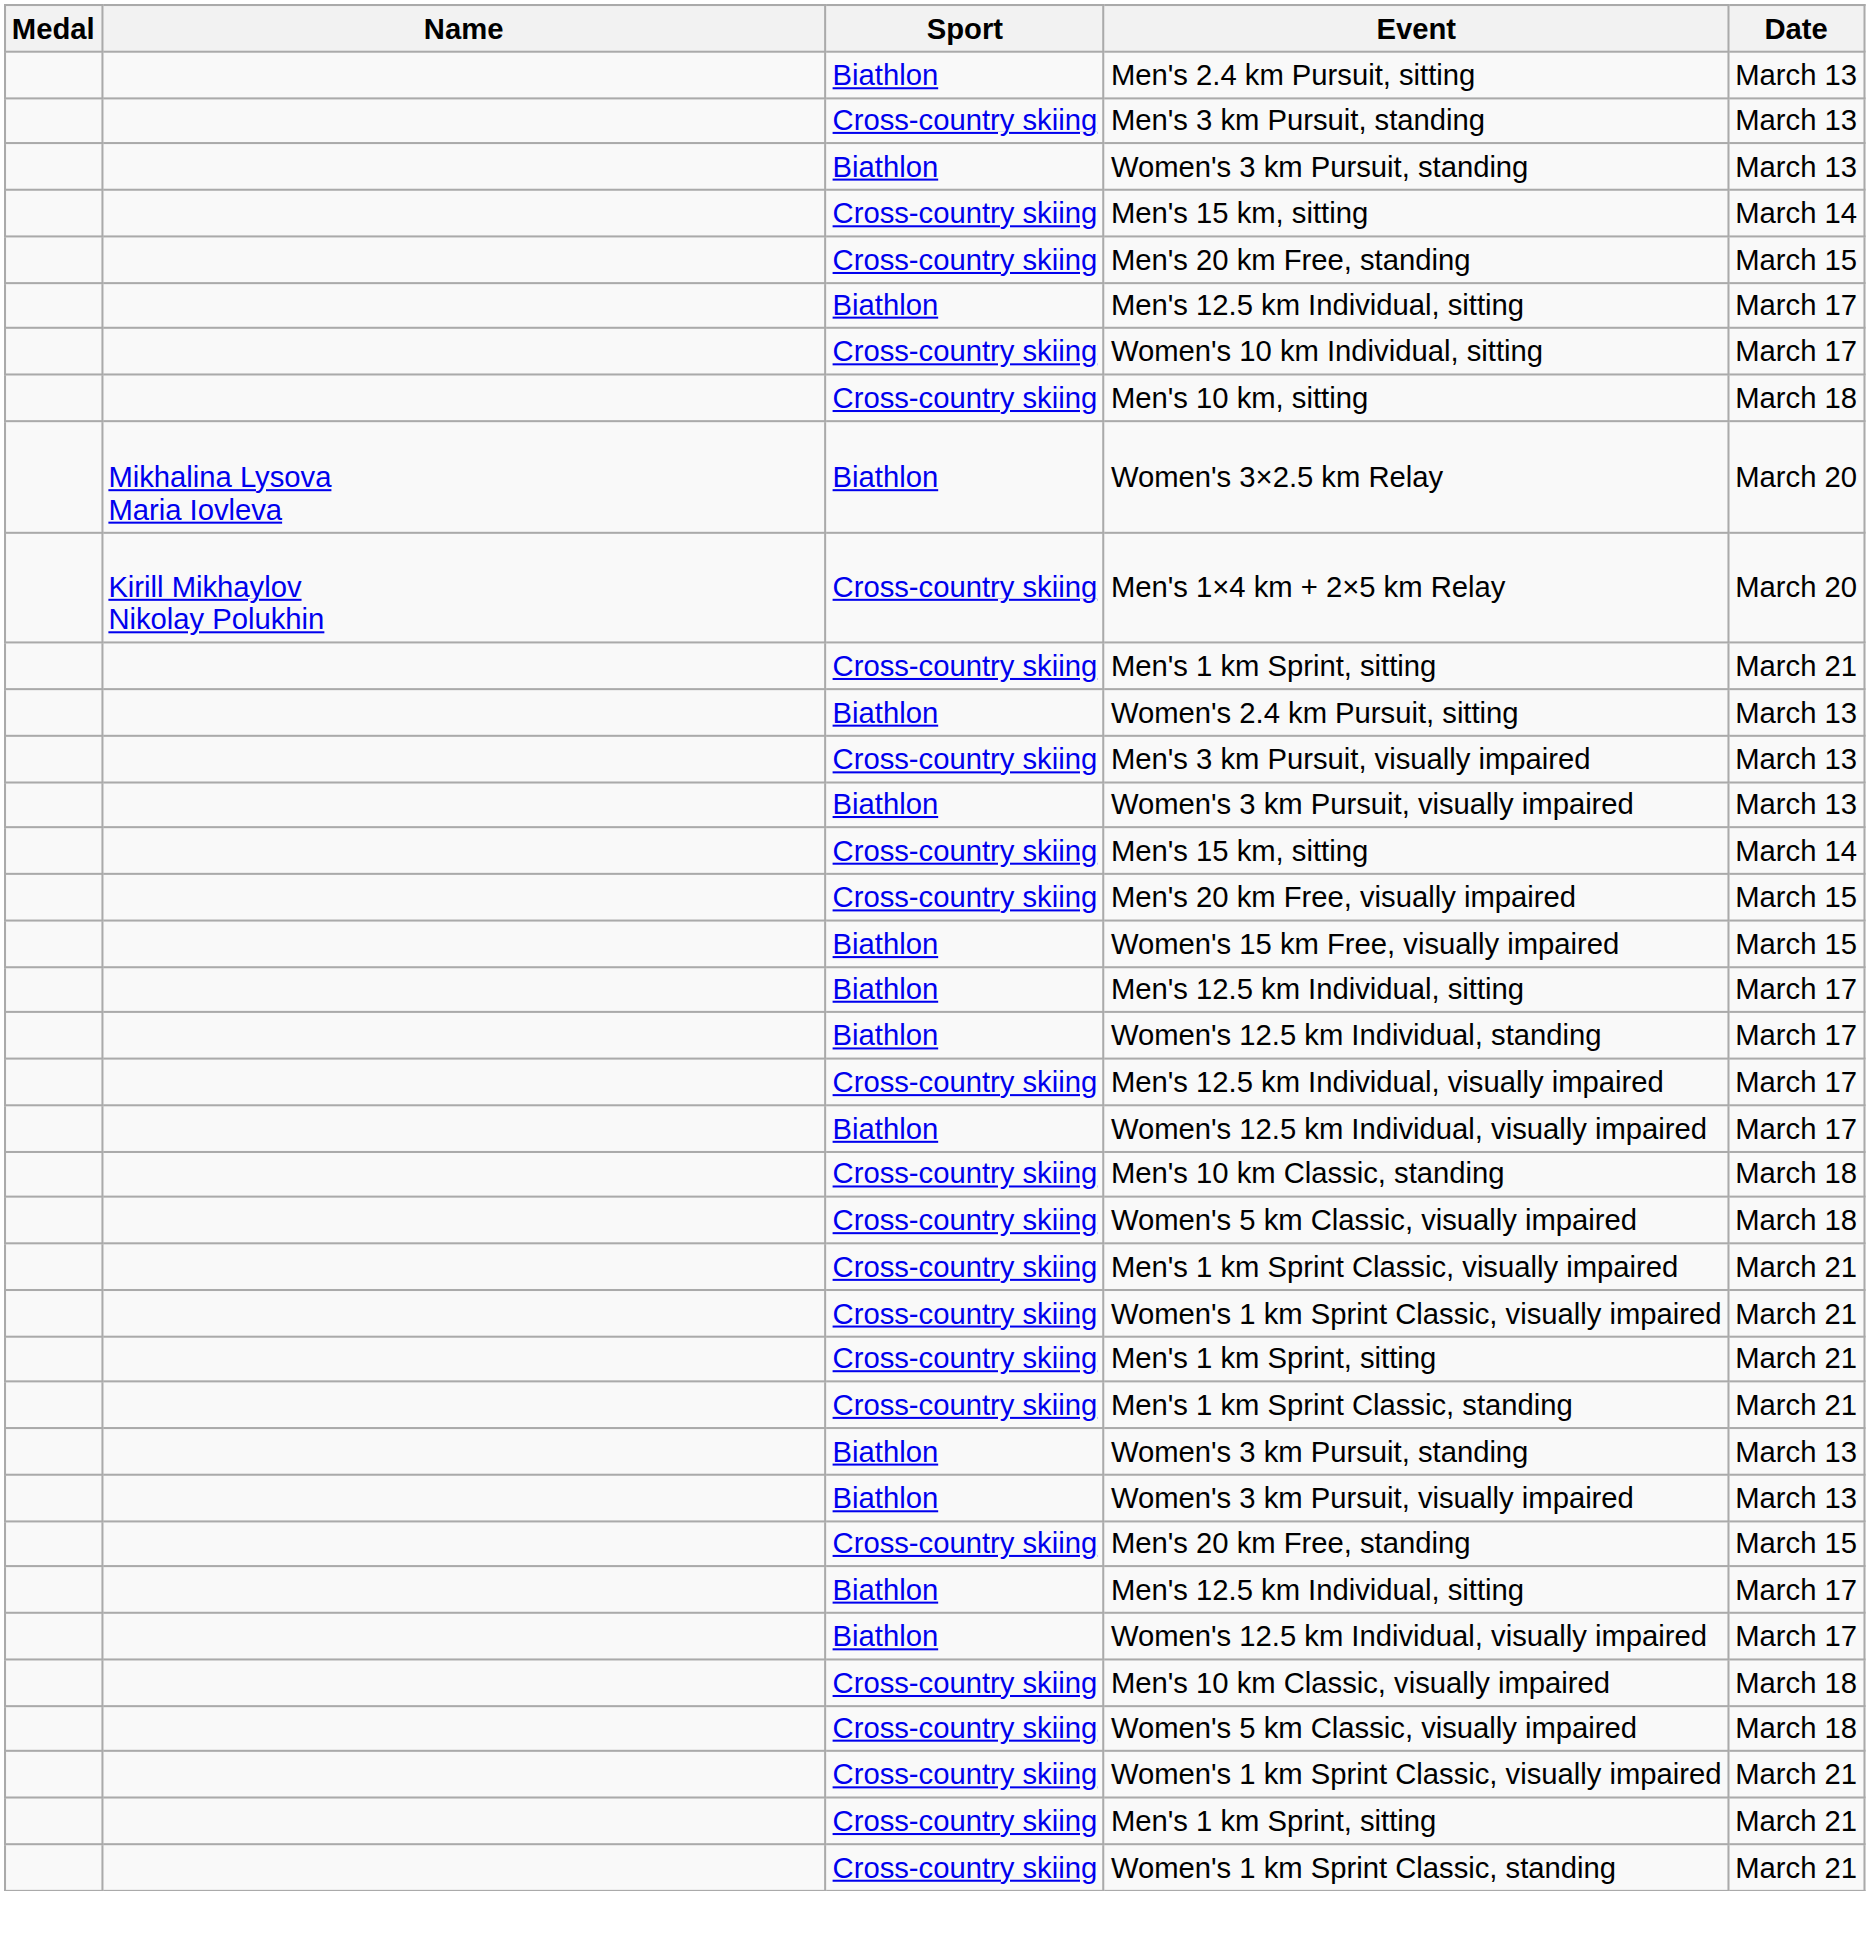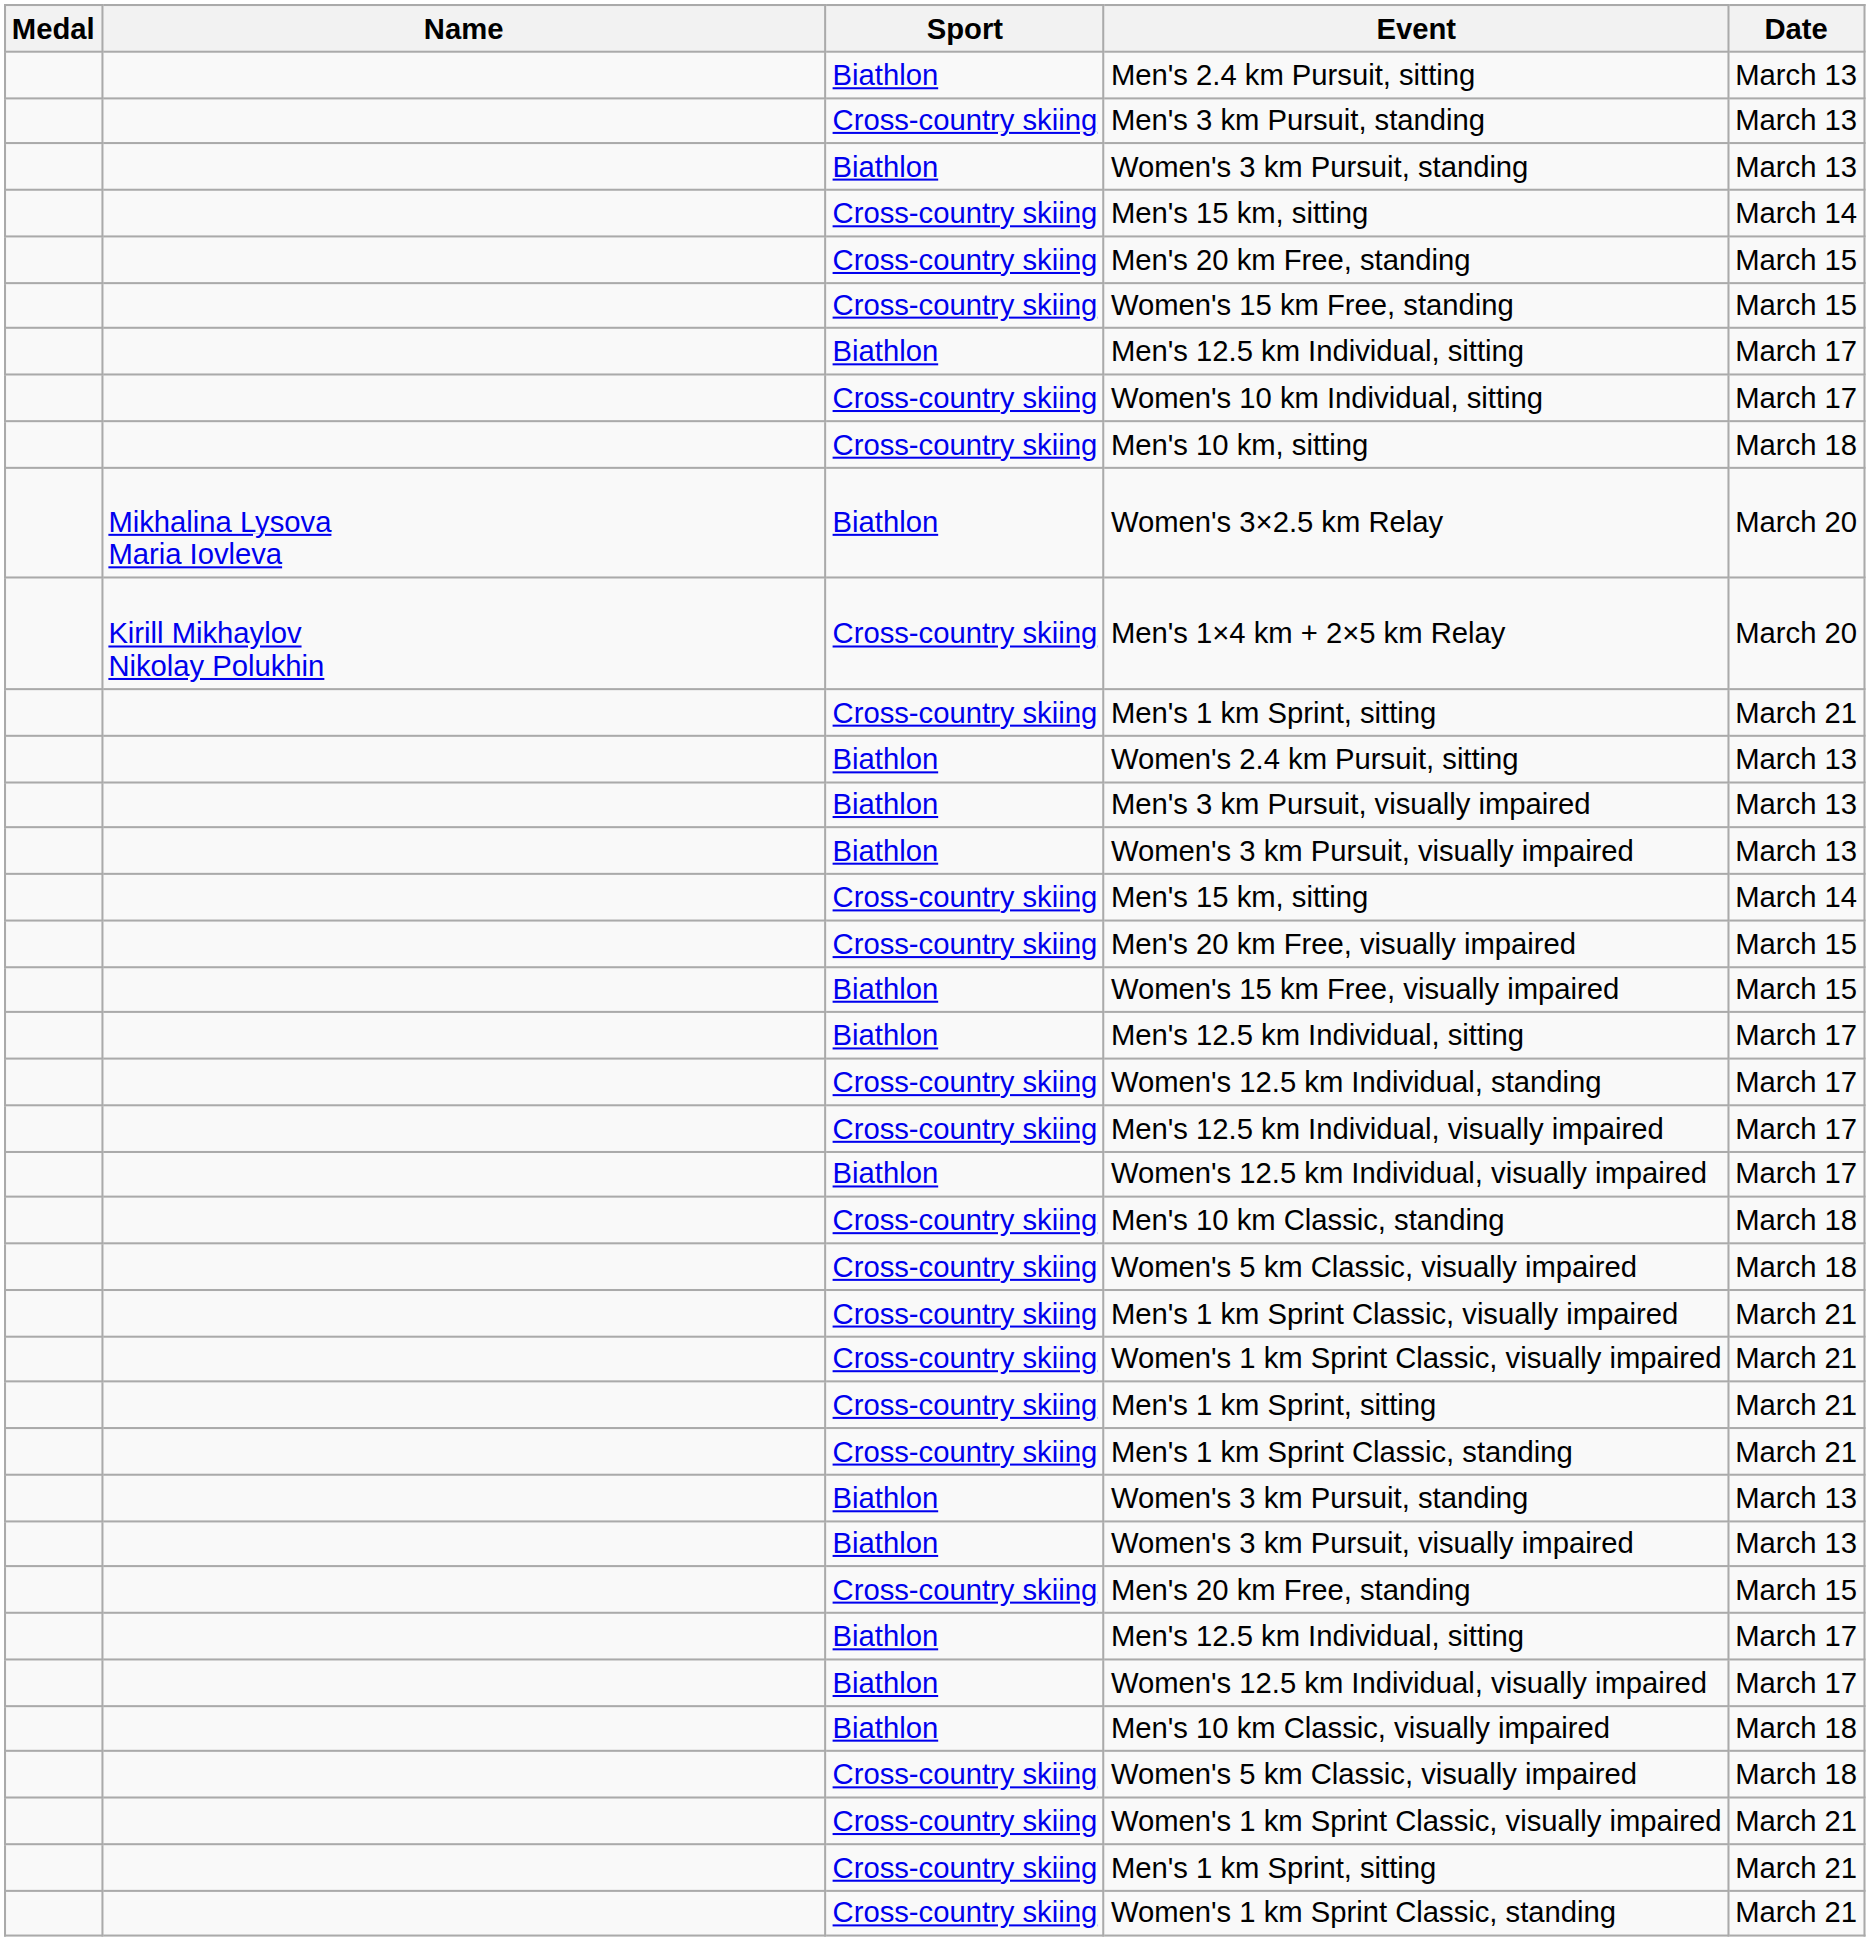+ row: Cross-country skiing | Women's 15 km Free, standing | March 15
Men's 3 km Pursuit, visually impaired | Sport: Cross-country skiing -> Biathlon
Women's 12.5 km Individual, standing | Sport: Biathlon -> Cross-country skiing
Men's 10 km Classic, visually impaired | Sport: Cross-country skiing -> Biathlon
